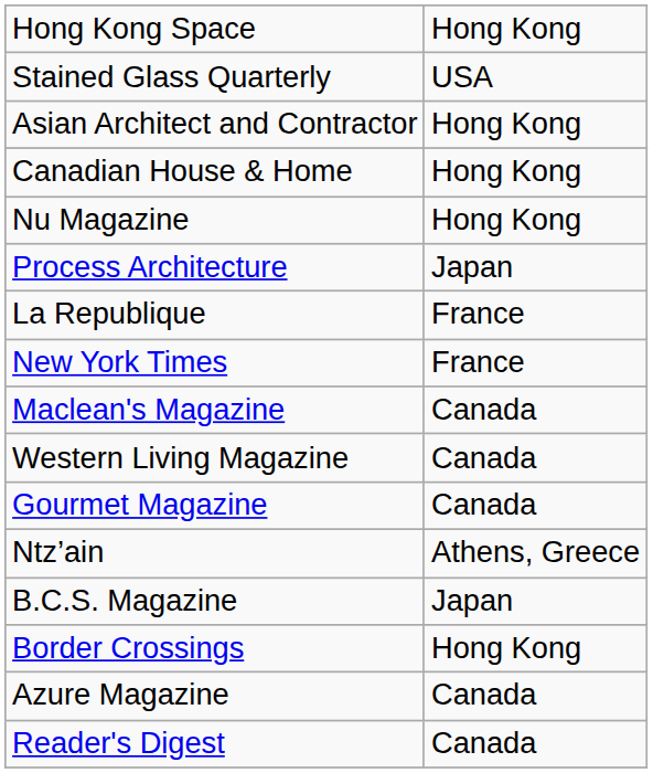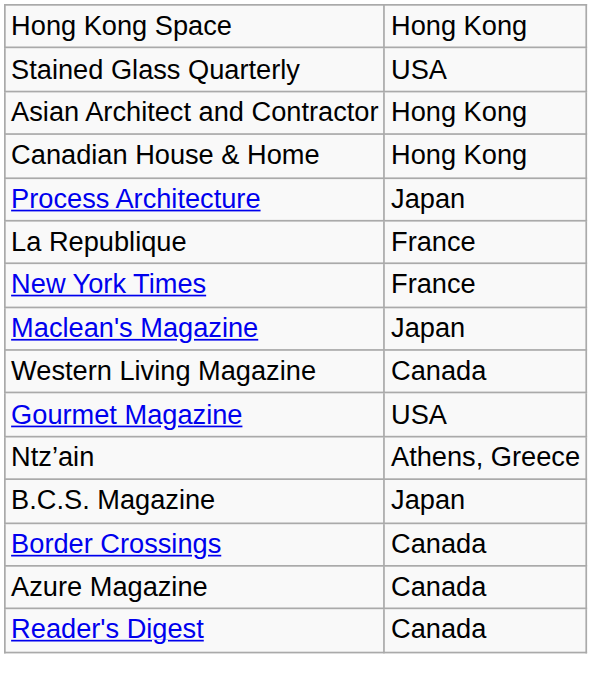- row: Nu Magazine | Hong Kong
Maclean's Magazine | column 2: Canada -> Japan
Gourmet Magazine | column 2: Canada -> USA
Border Crossings | column 2: Hong Kong -> Canada
